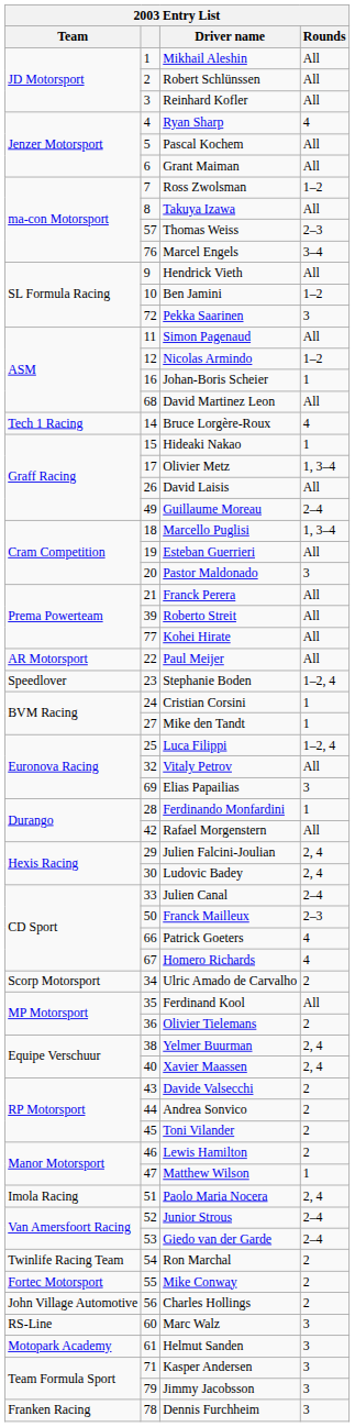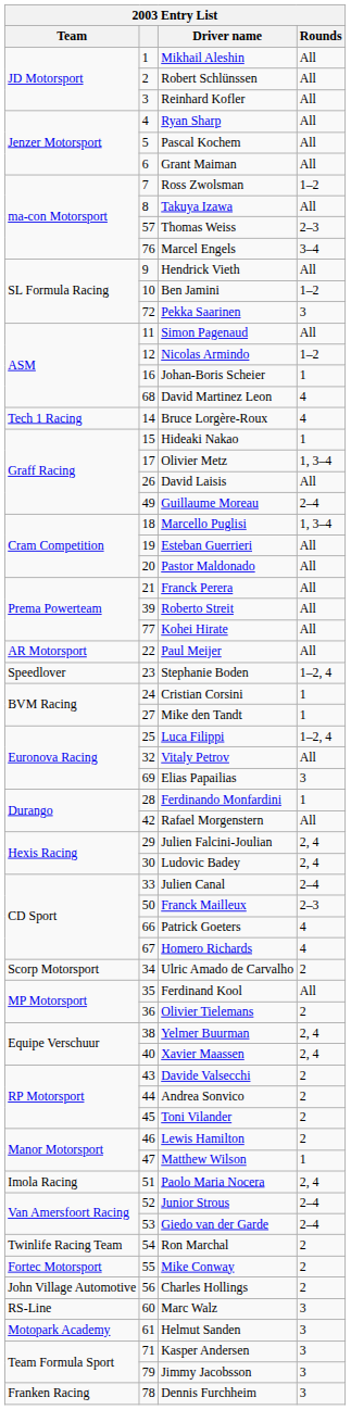Ryan Sharp | Rounds: 4 -> All
David Martinez Leon | Rounds: All -> 4
Pastor Maldonado | Rounds: 3 -> All
